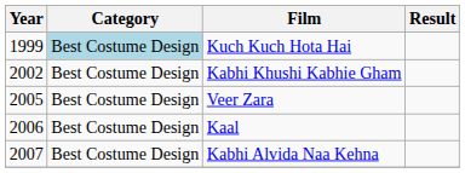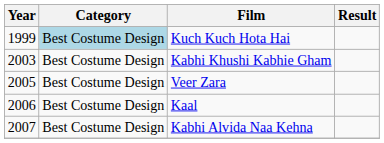Kabhi Khushi Kabhie Gham | Year: 2002 -> 2003
